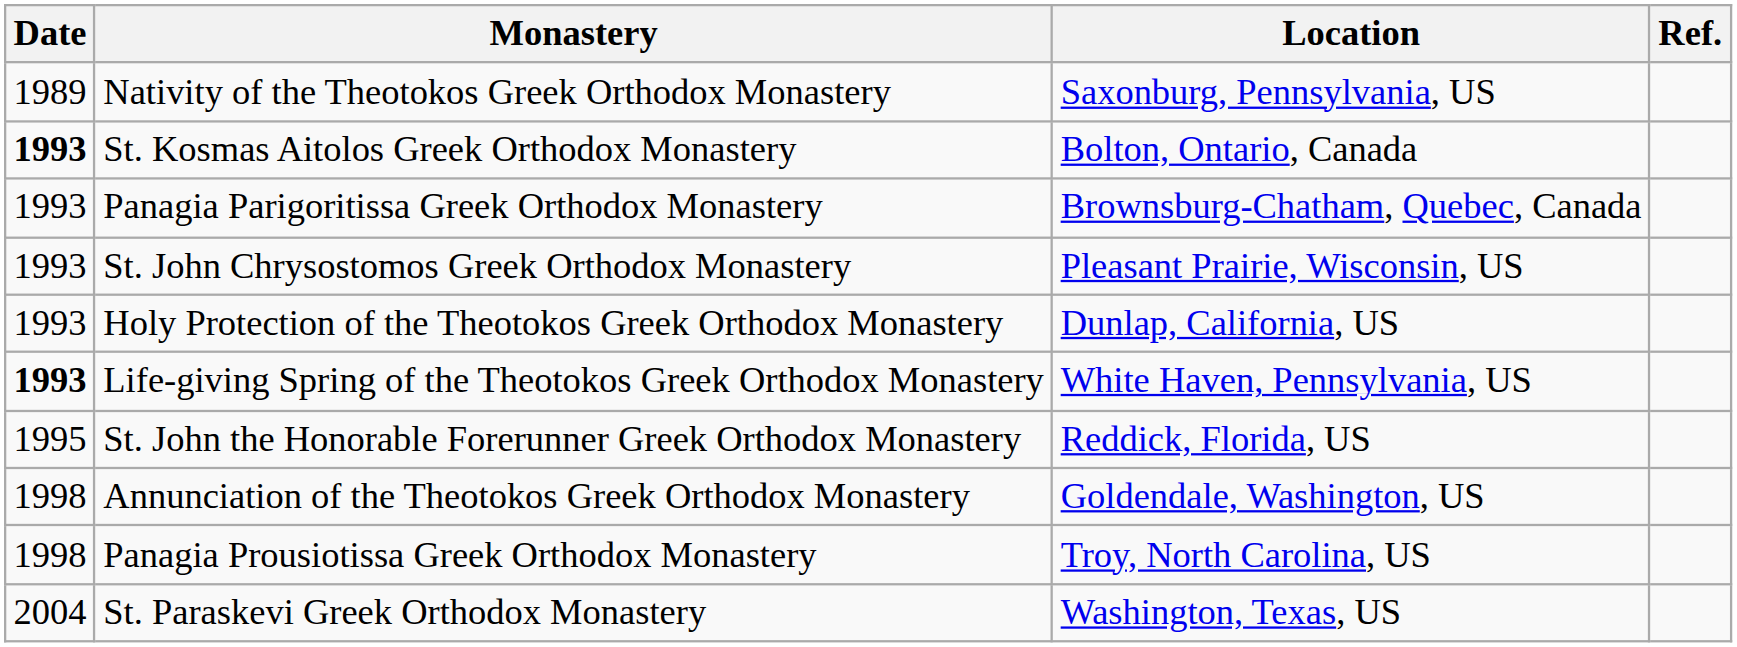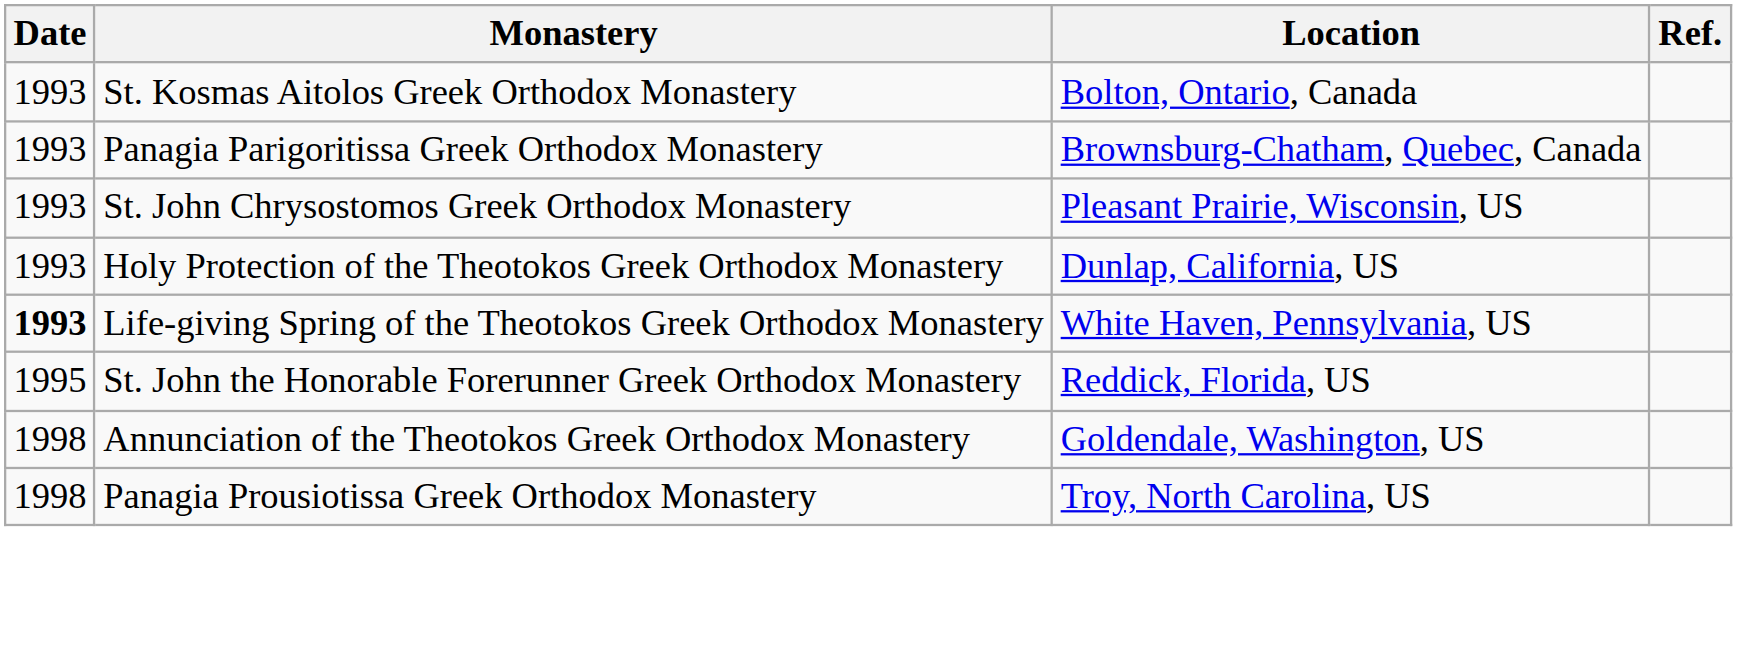- row: 1989 | Nativity of the Theotokos Greek Orthodox Monastery | Saxonburg, Pennsylvania, US
St. Kosmas Aitolos Greek Orthodox Monastery | Date: bold -> normal
- row: 2004 | St. Paraskevi Greek Orthodox Monastery | Washington, Texas, US
